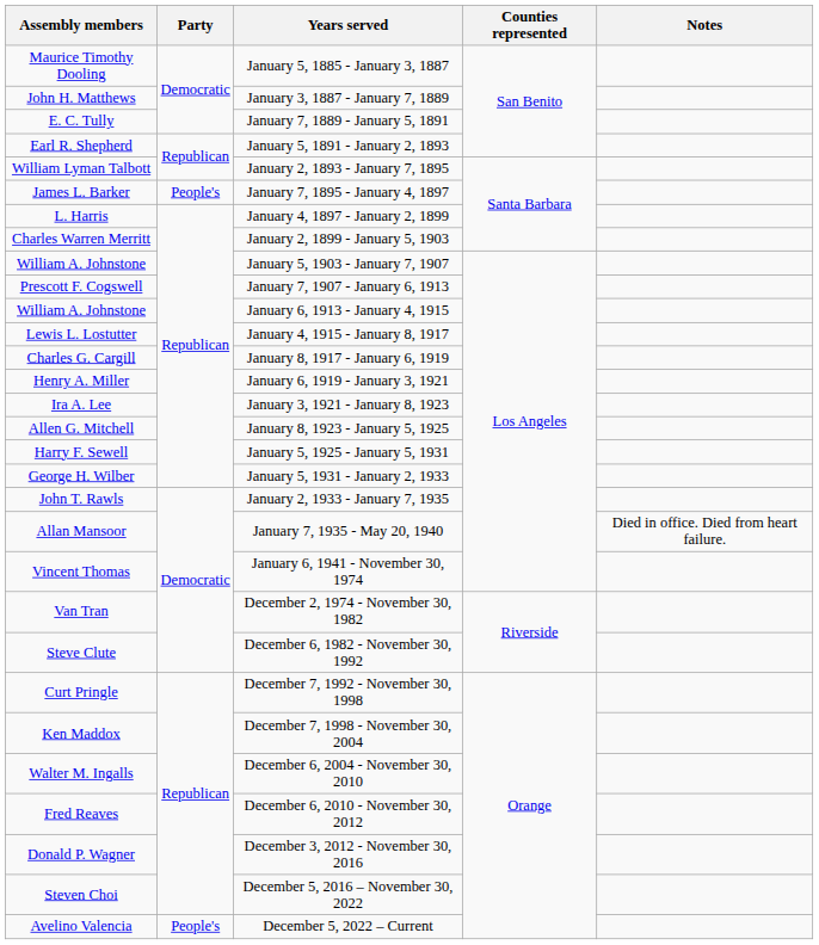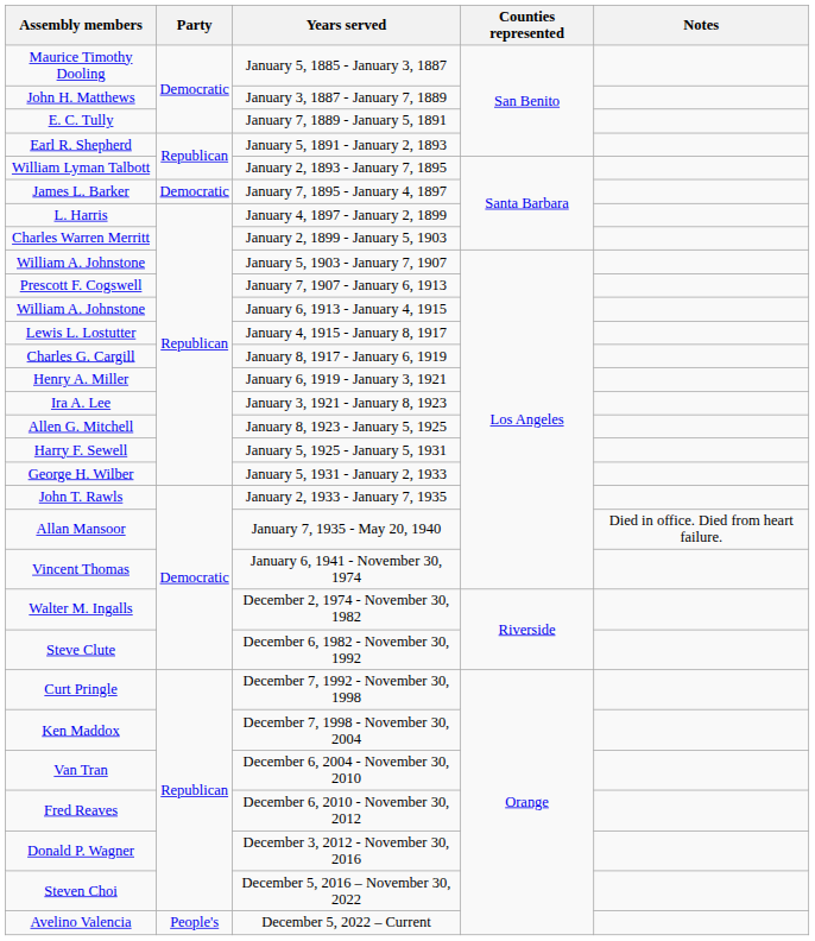January 7, 1895 - January 4, 1897 | Party: People's -> Democratic
December 2, 1974 - November 30, 1982 | Assembly members: Van Tran -> Walter M. Ingalls
December 6, 2004 - November 30, 2010 | Assembly members: Walter M. Ingalls -> Van Tran
